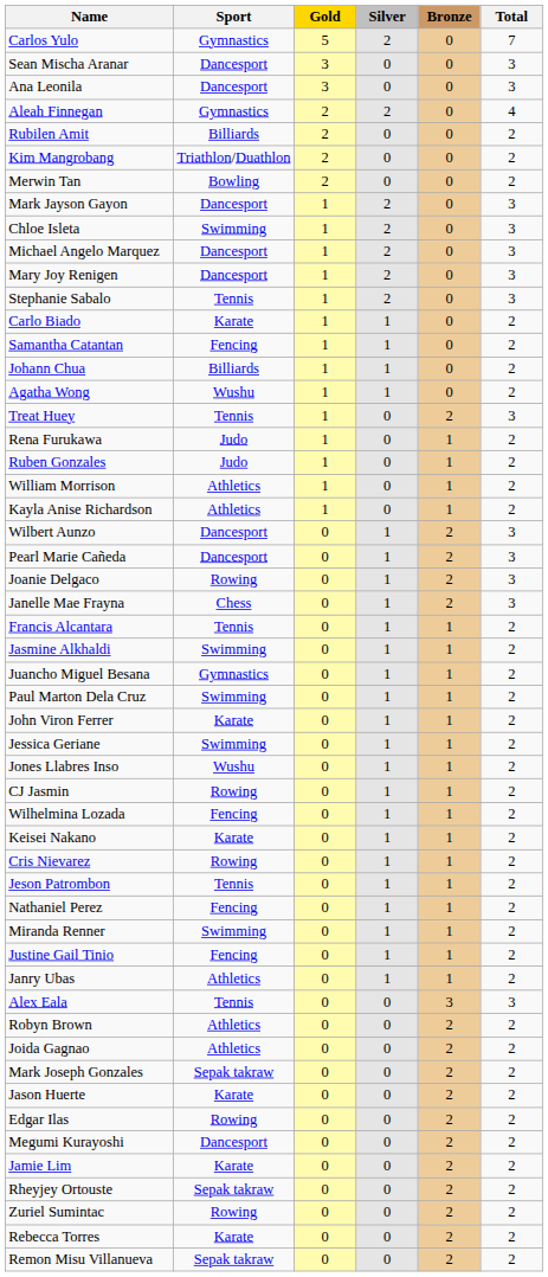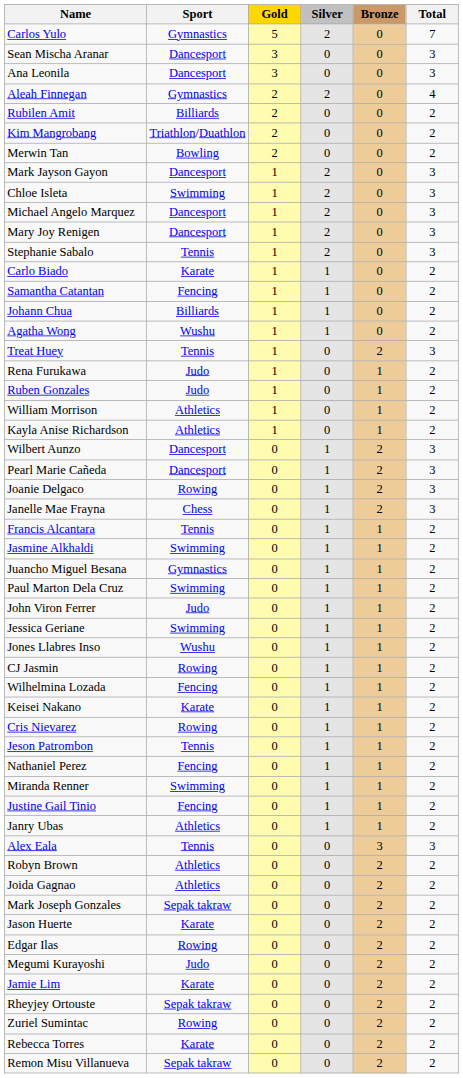John Viron Ferrer | Sport: Karate -> Judo
Megumi Kurayoshi | Sport: Dancesport -> Judo
